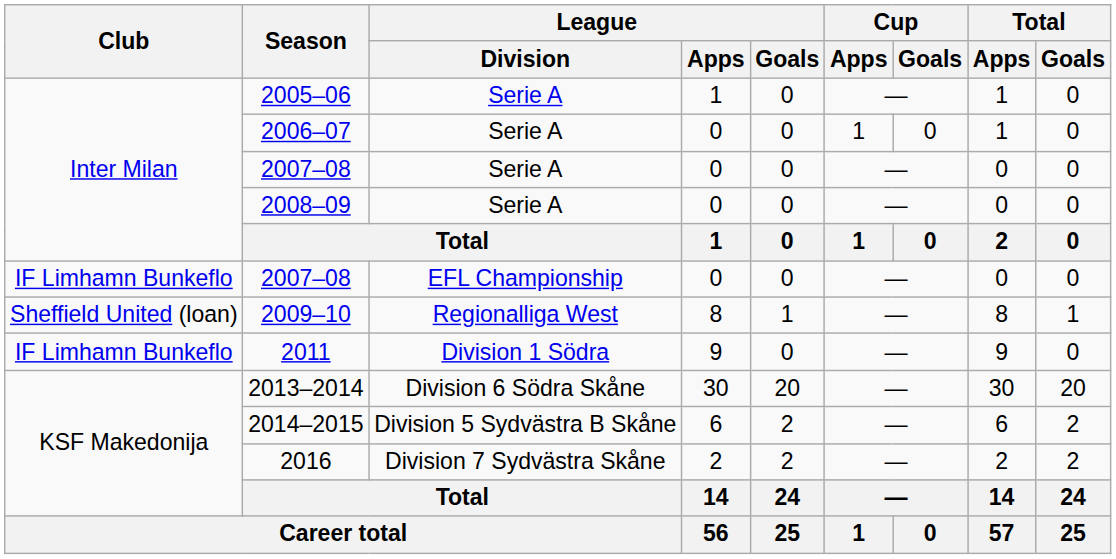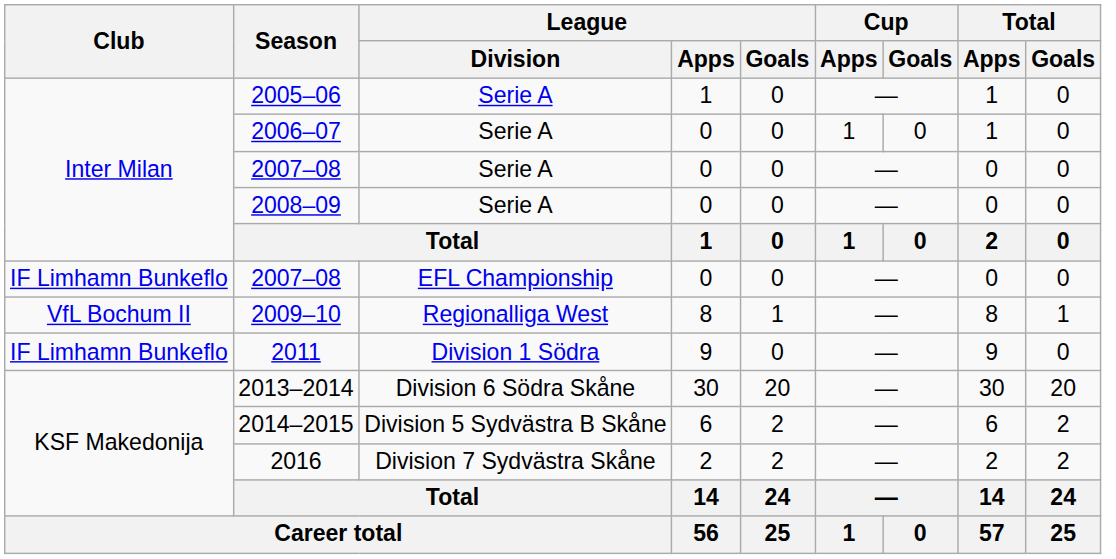2009–10 | Club: Sheffield United (loan) -> VfL Bochum II
